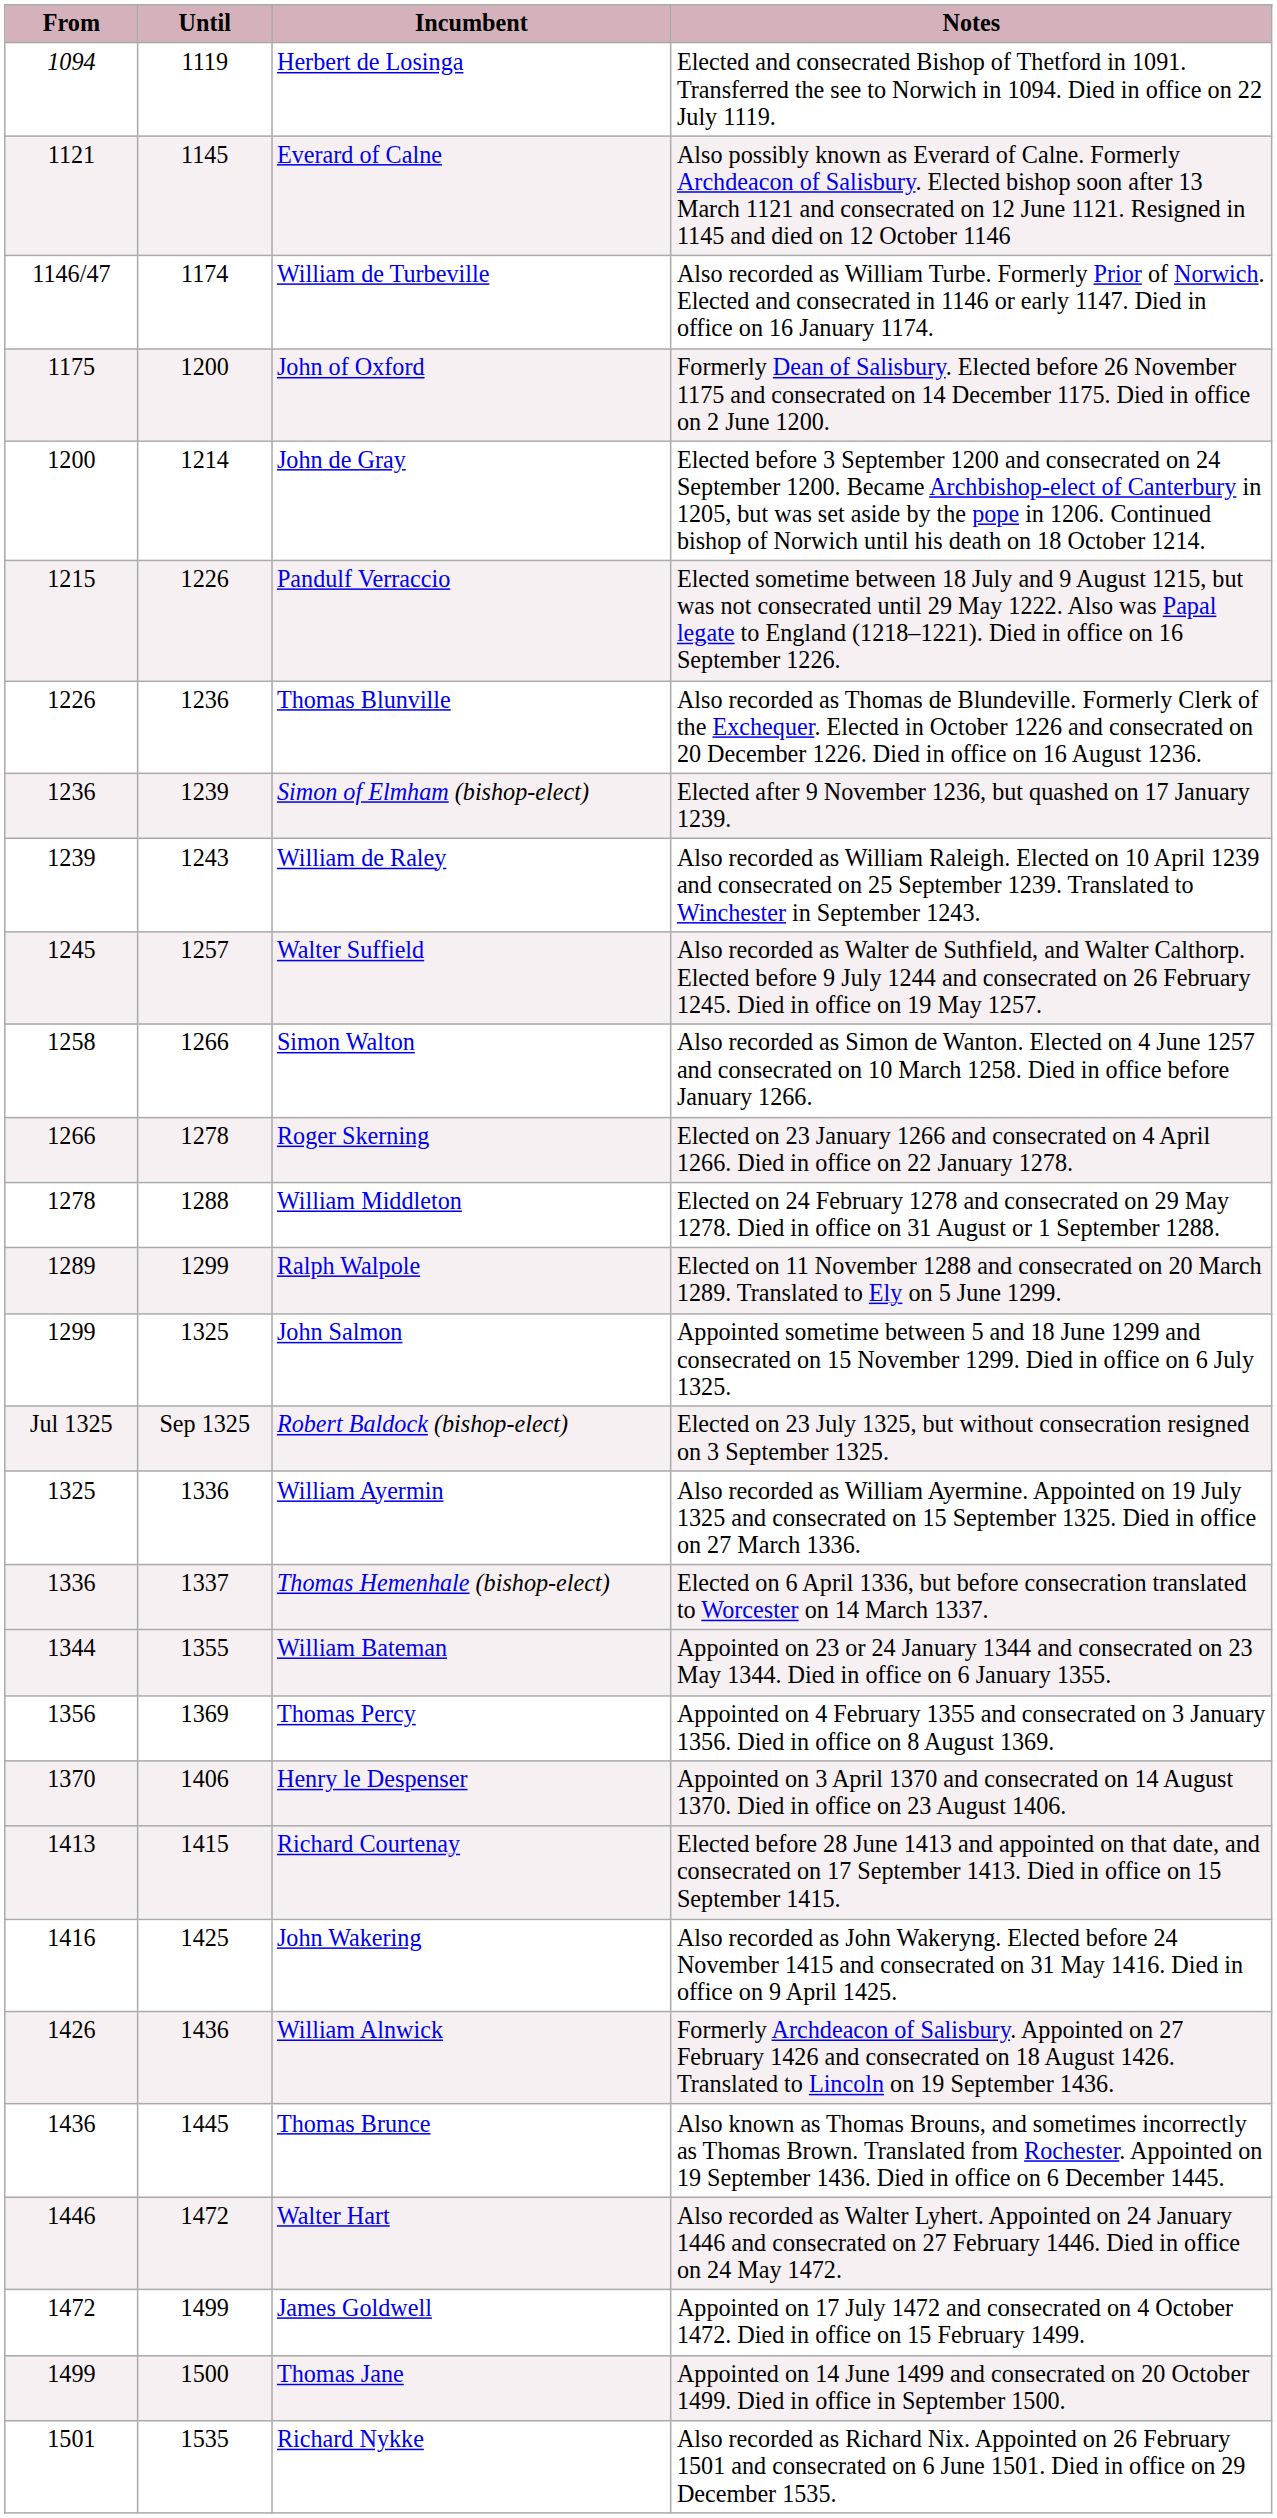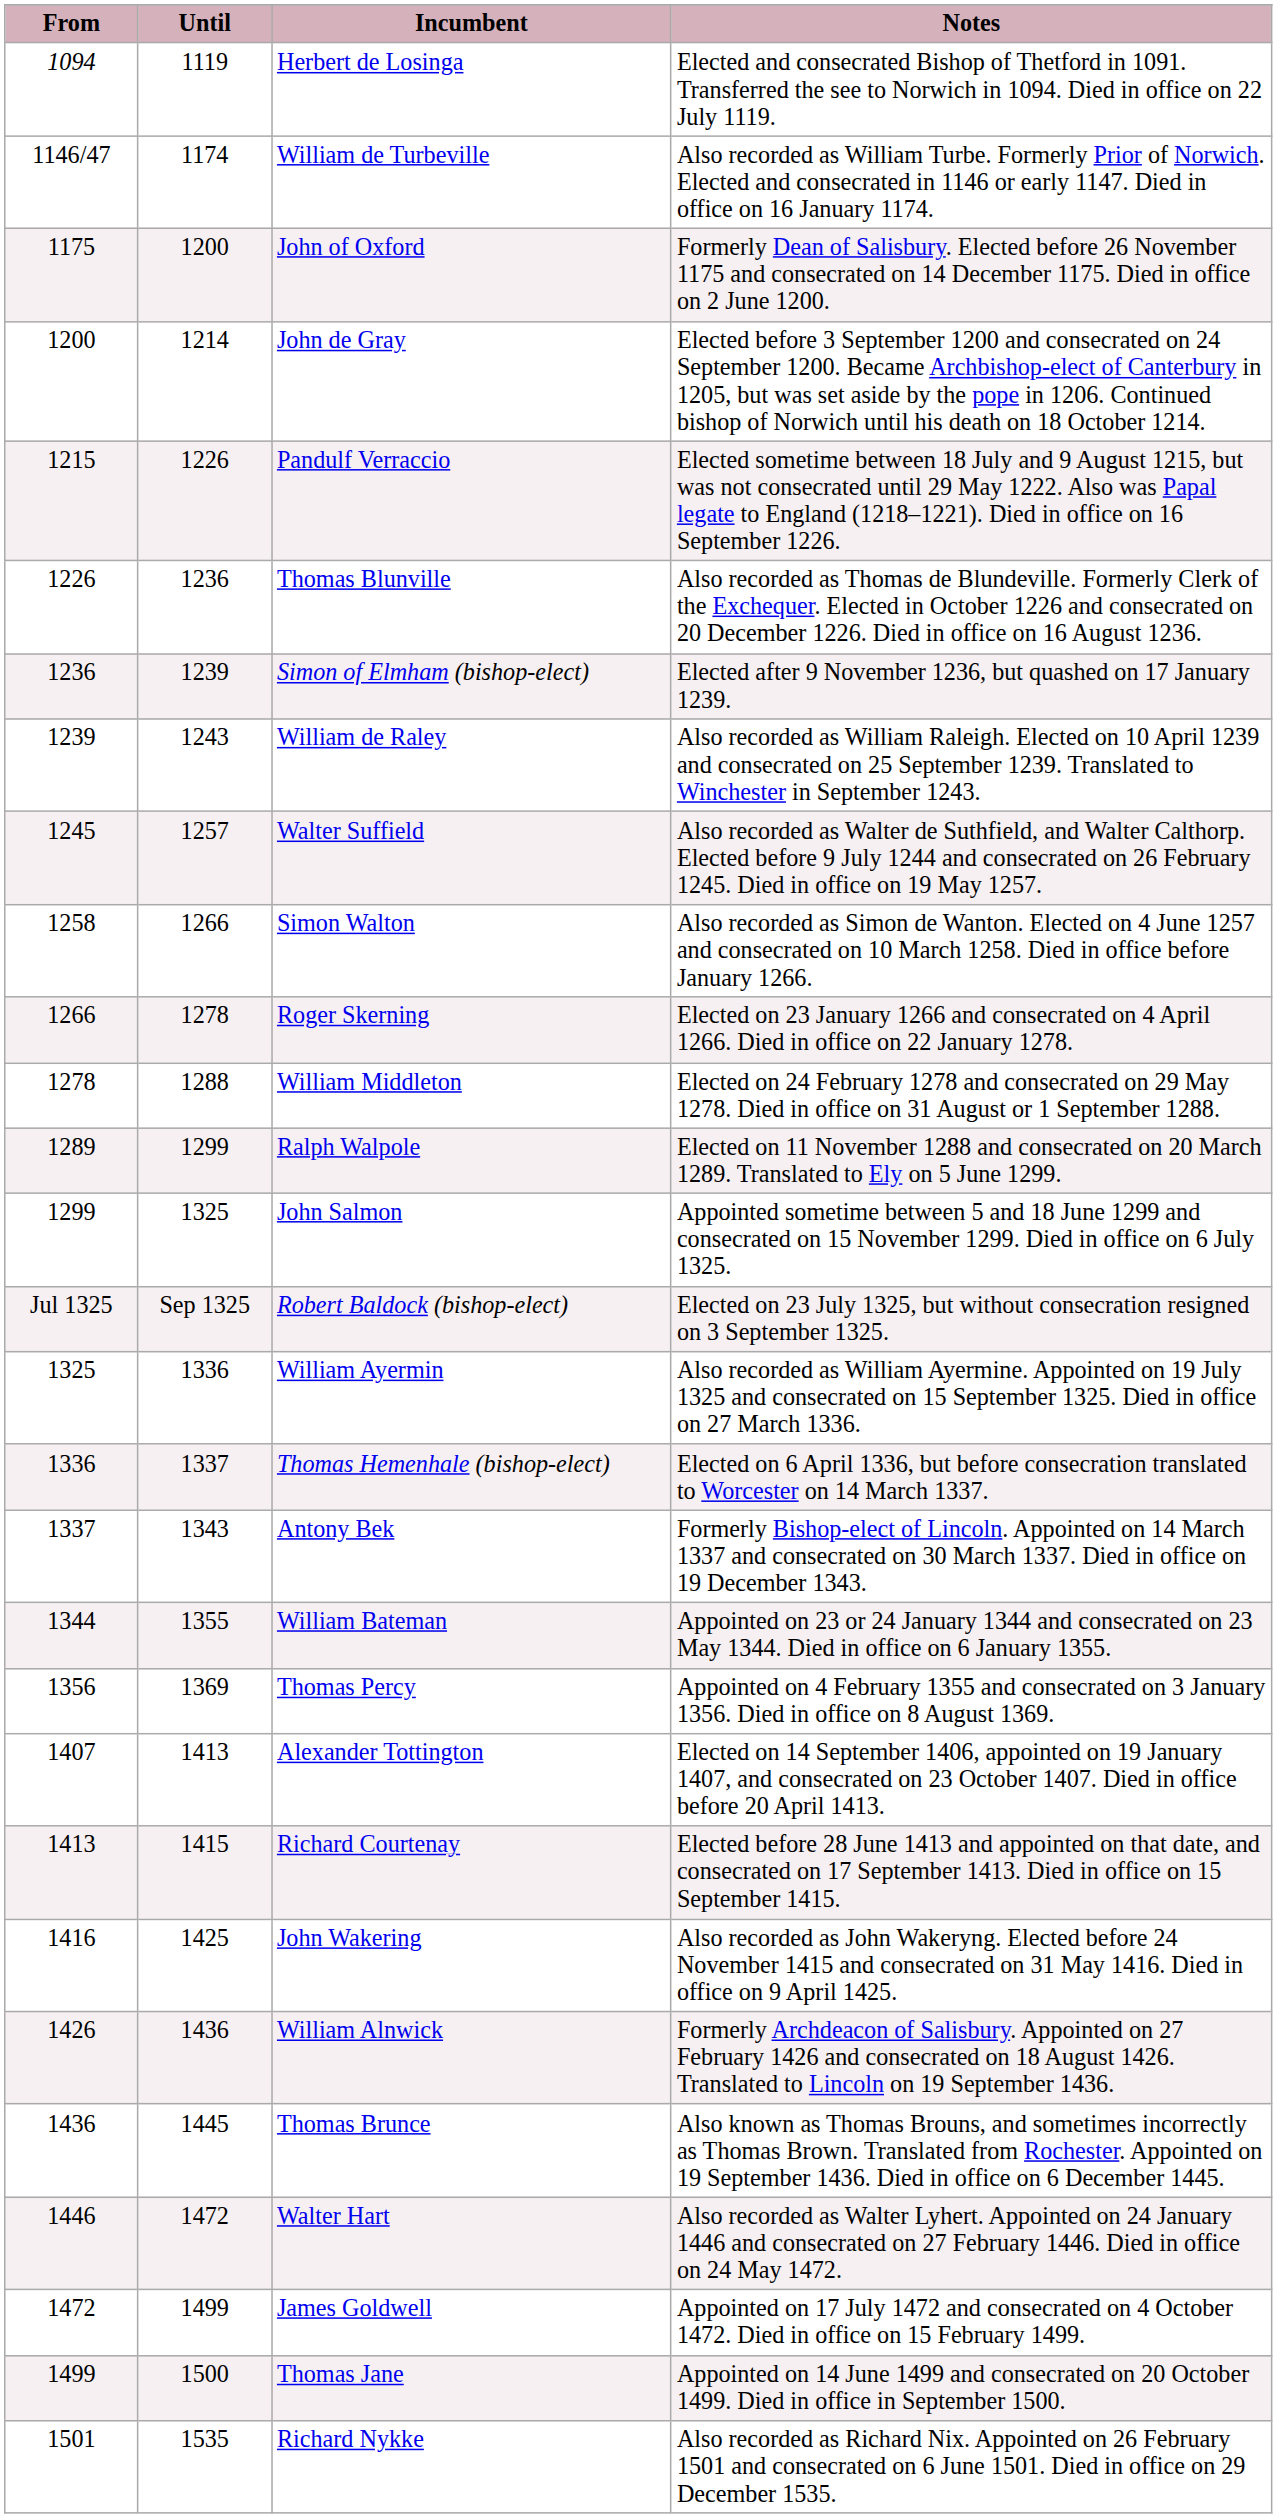- row: 1121 | 1145 | Everard of Calne | Also possibly known as Everard of Calne. Formerly Archdeacon of Salisbury. Elected bishop soon after 13 March 1121 and consecrated on 12 June 1121. Resigned in 1145 and died on 12 October 1146
+ row: 1337 | 1343 | Antony Bek | Formerly Bishop-elect of Lincoln. Appointed on 14 March 1337 and consecrated on 30 March 1337. Died in office on 19 December 1343.
- row: 1370 | 1406 | Henry le Despenser | Appointed on 3 April 1370 and consecrated on 14 August 1370. Died in office on 23 August 1406.
+ row: 1407 | 1413 | Alexander Tottington | Elected on 14 September 1406, appointed on 19 January 1407, and consecrated on 23 October 1407. Died in office before 20 April 1413.
